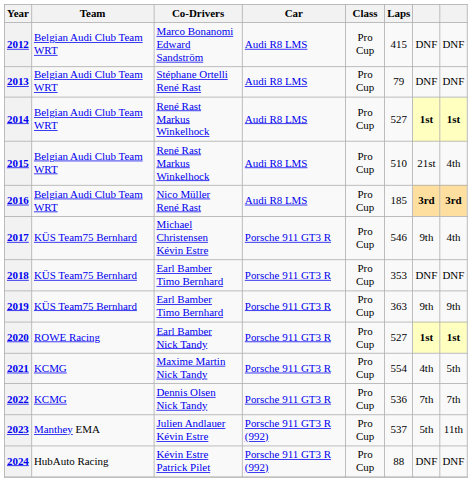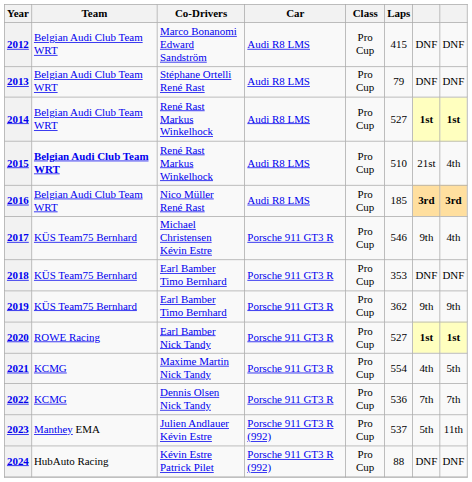2015 | Team: normal -> bold
2019 | Laps: 363 -> 362
